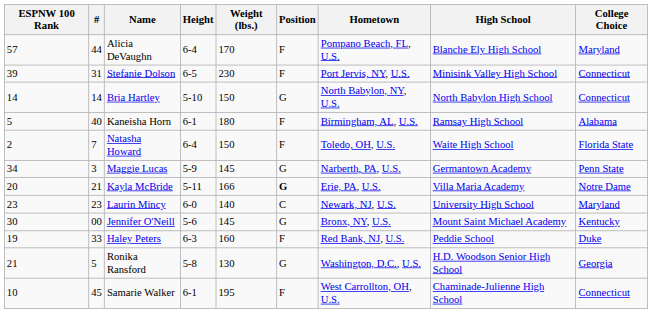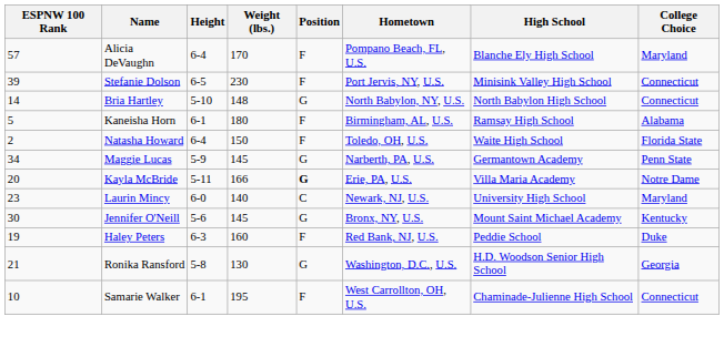- column: # | 44 | 31 | 14 | 40 | 7 | 3 | 21 | 23 | 00 | 33 | 5 | 45
Bria Hartley | Weight (lbs.): 150 -> 148
